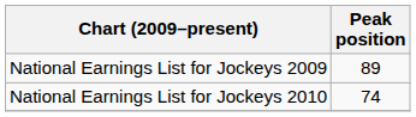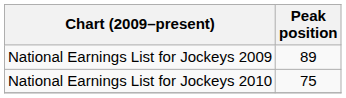National Earnings List for Jockeys 2010 | Peak position: 74 -> 75
